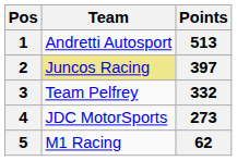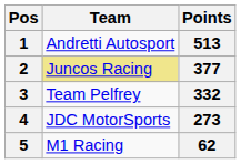2 | Points: 397 -> 377
